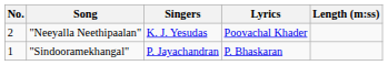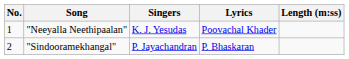"Neeyalla Neethipaalan" | No.: 2 -> 1
"Sindooramekhangal" | No.: 1 -> 2
